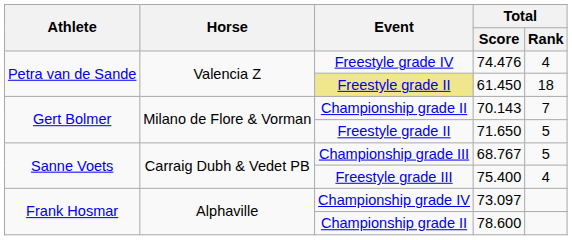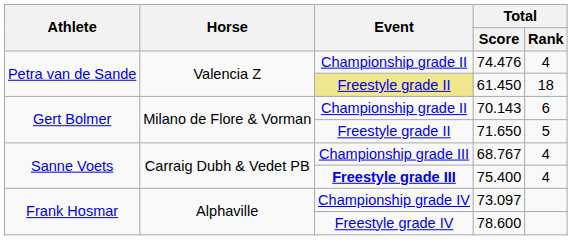74.476 | Event: Freestyle grade IV -> Championship grade II
70.143 | Total / Rank: 7 -> 6
68.767 | Total / Rank: 5 -> 4
75.400 | Event: normal -> bold
78.600 | Event: Championship grade II -> Freestyle grade IV
